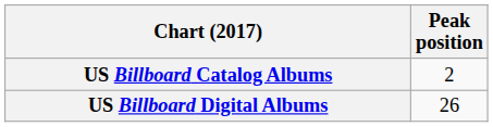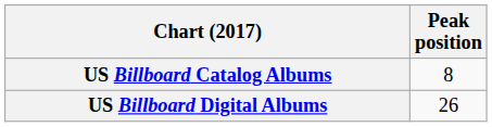US Billboard Catalog Albums | Peak position: 2 -> 8
